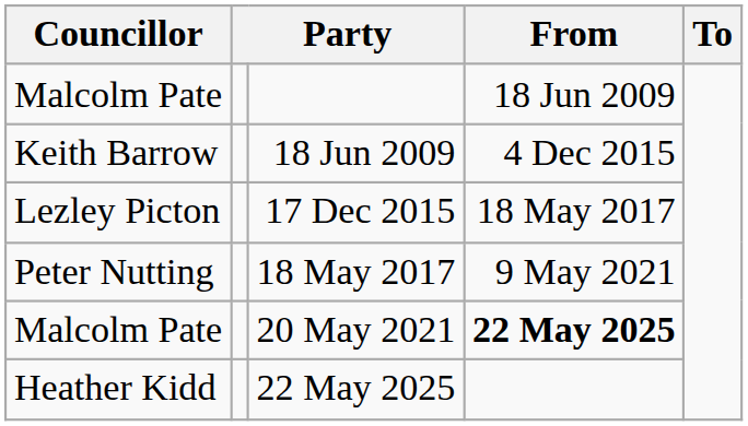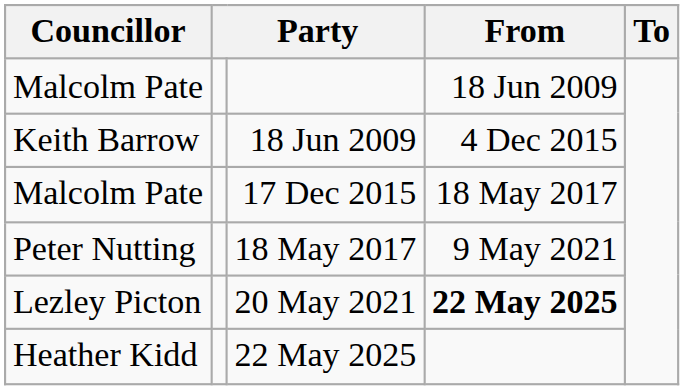17 Dec 2015 | Councillor: Lezley Picton -> Malcolm Pate
20 May 2021 | Councillor: Malcolm Pate -> Lezley Picton
